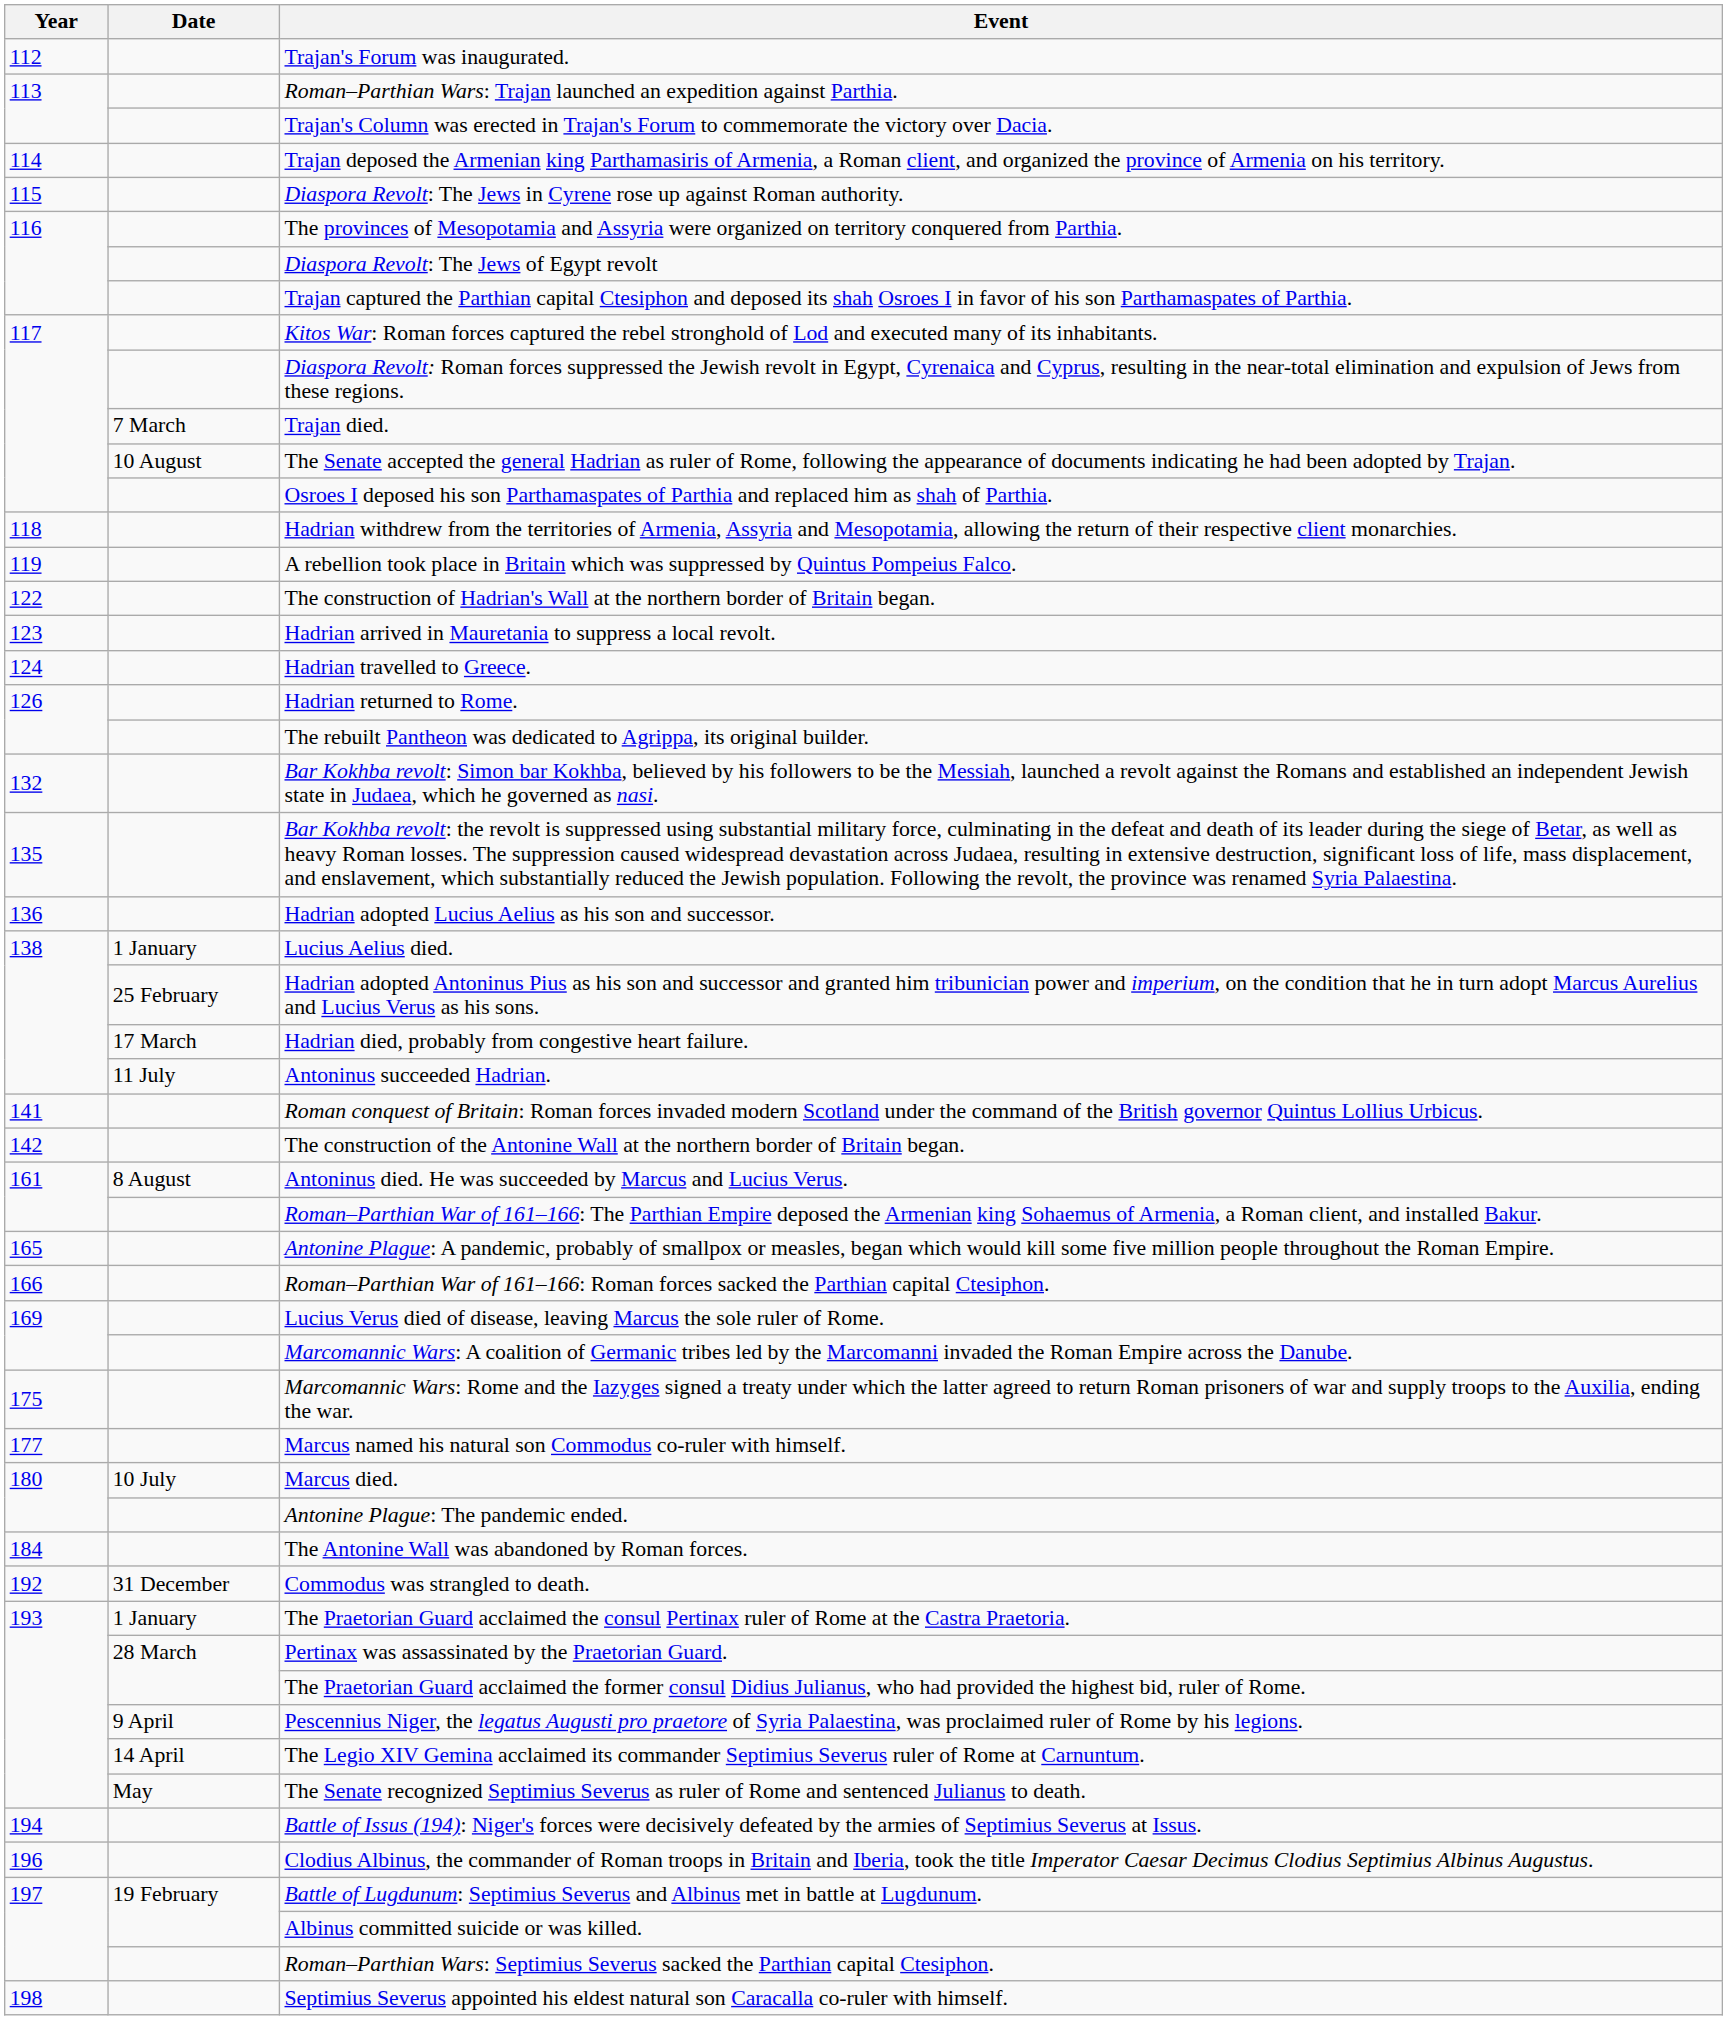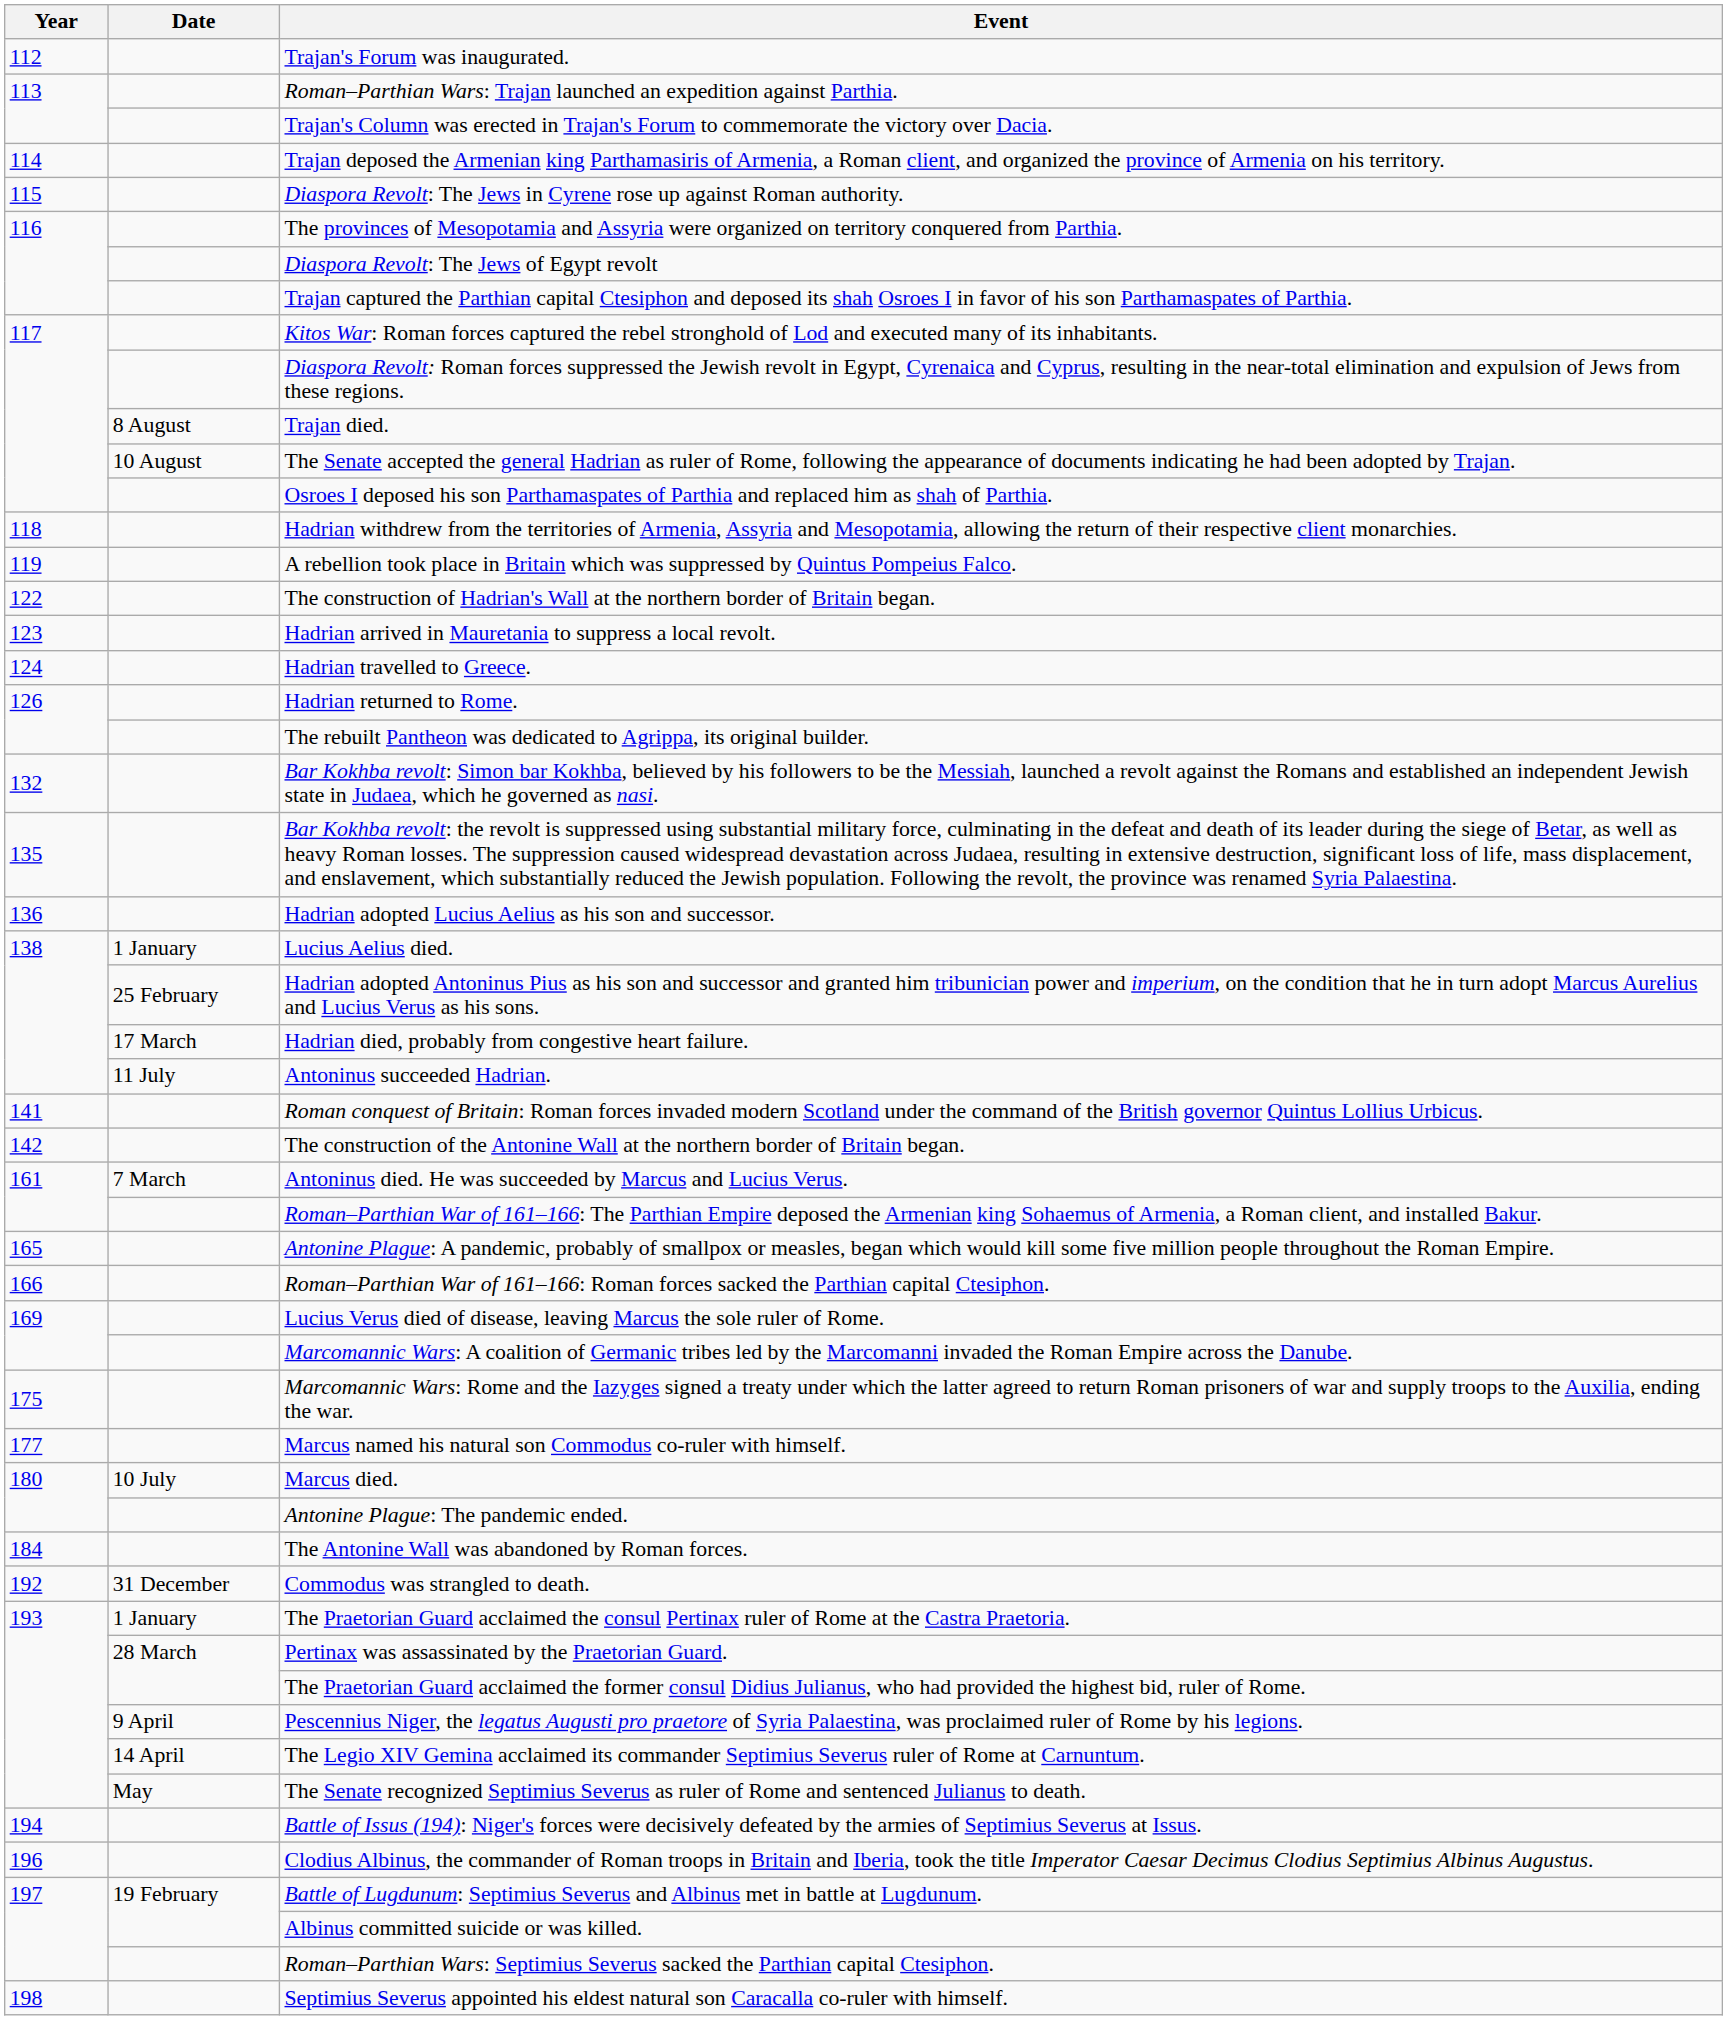Trajan died. | Date: 7 March -> 8 August
Antoninus died. He was succeeded by Marcus and Lucius Verus. | Date: 8 August -> 7 March
